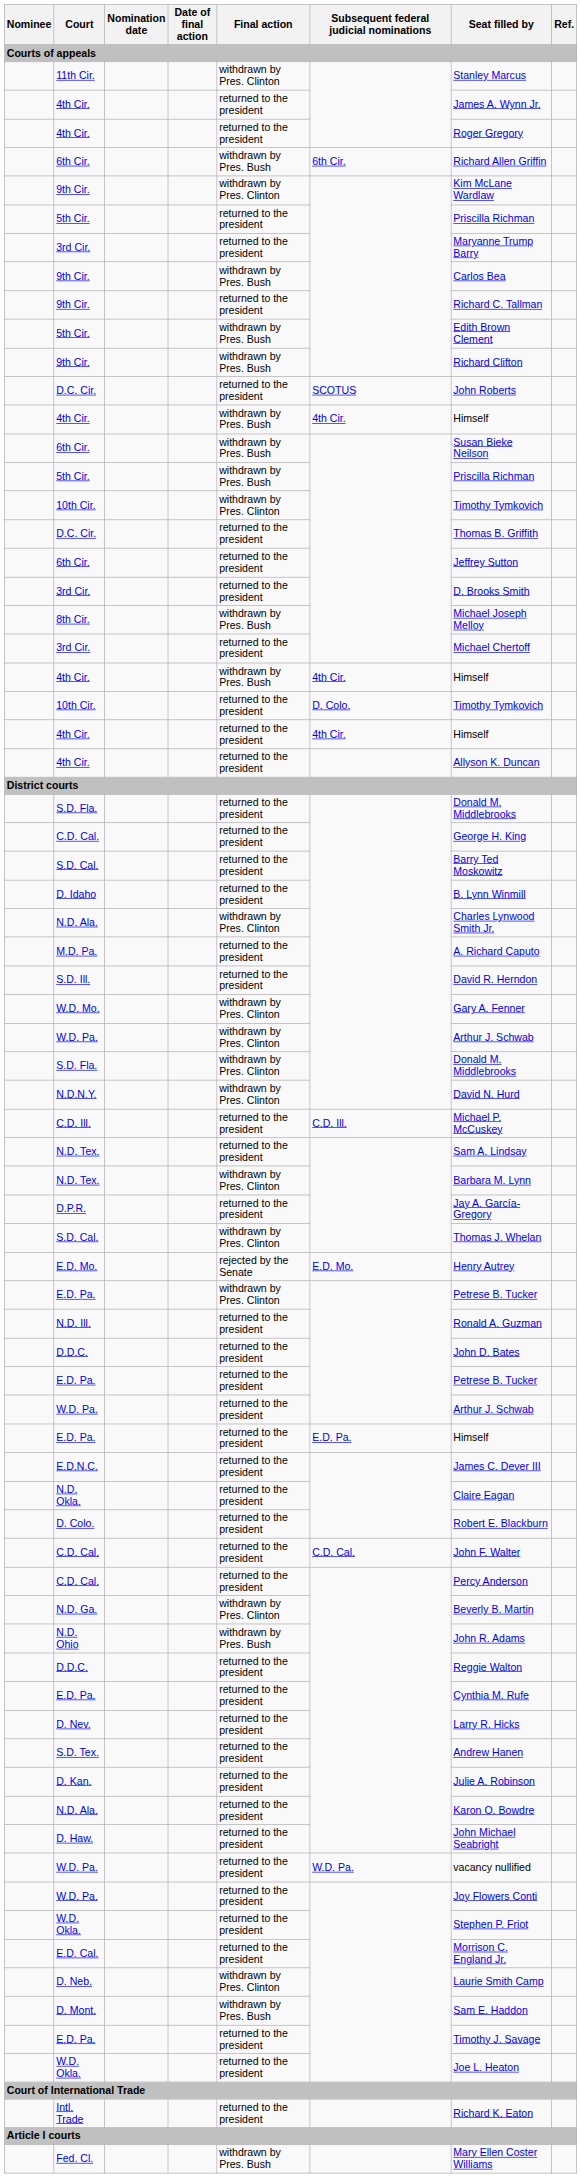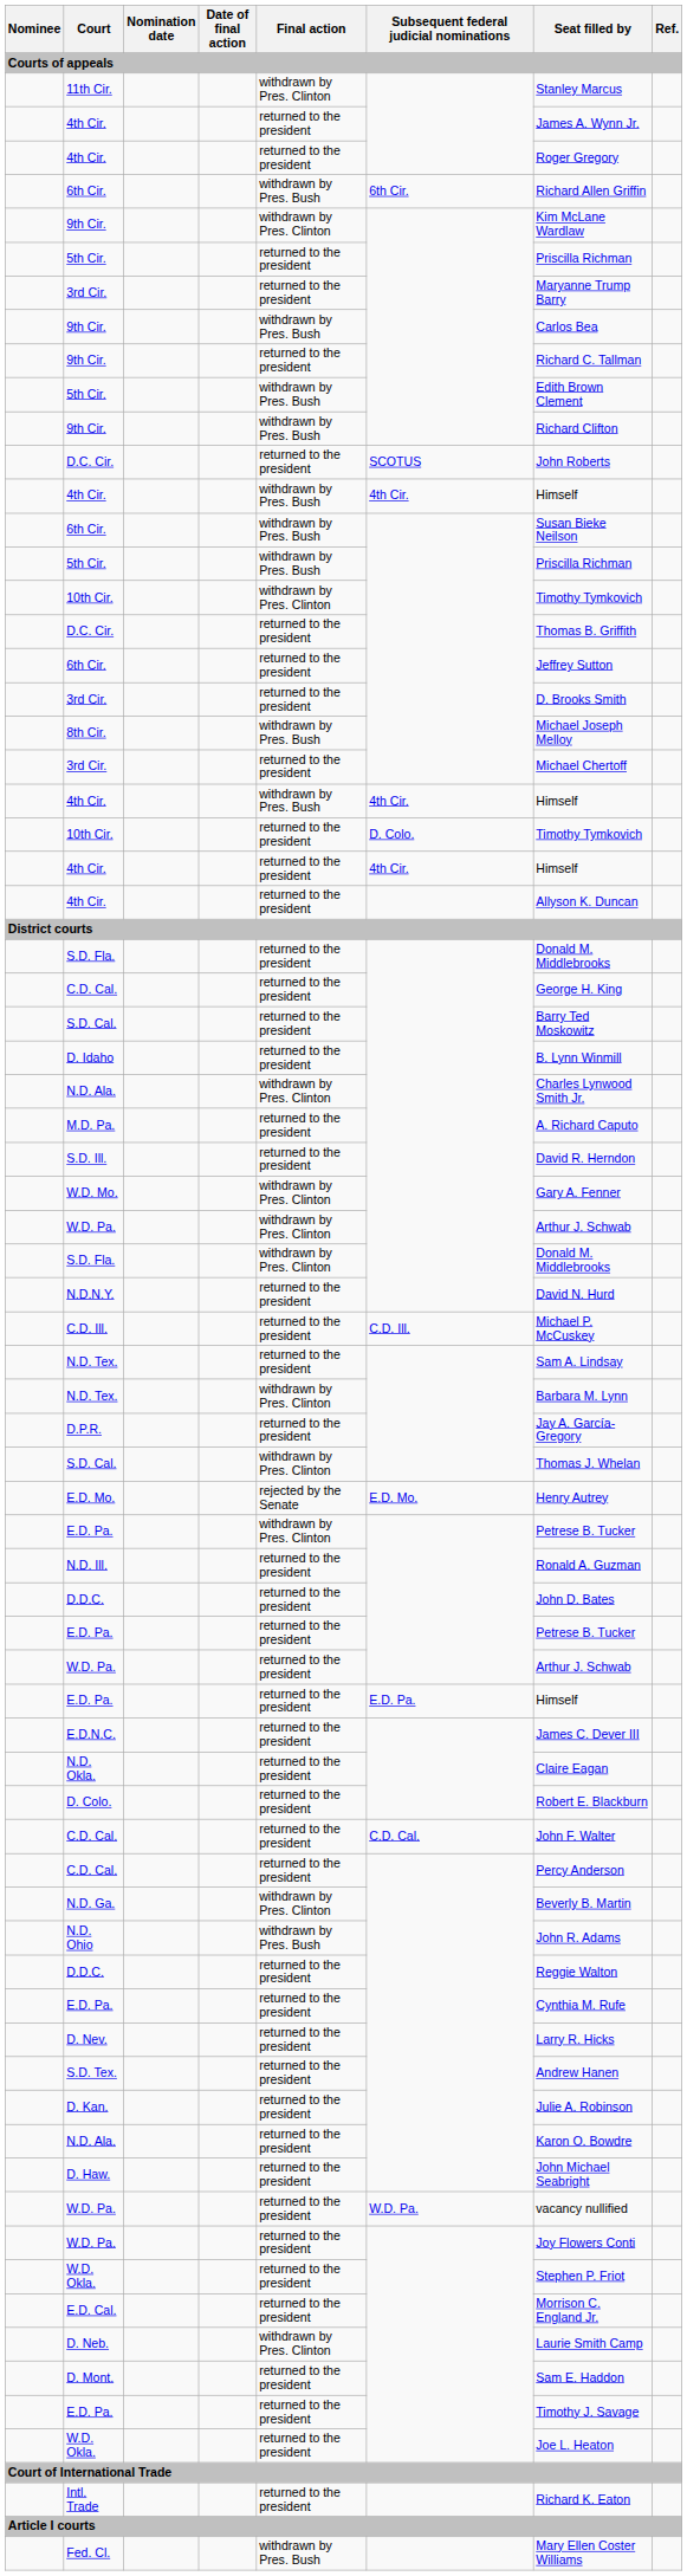N.D.N.Y. | Final action: withdrawn by Pres. Clinton -> returned to the president
D. Mont. | Final action: withdrawn by Pres. Bush -> returned to the president
